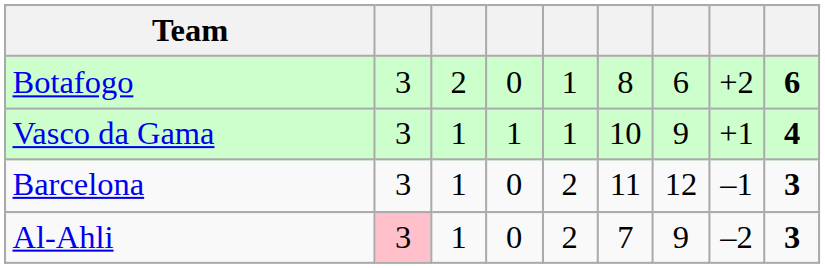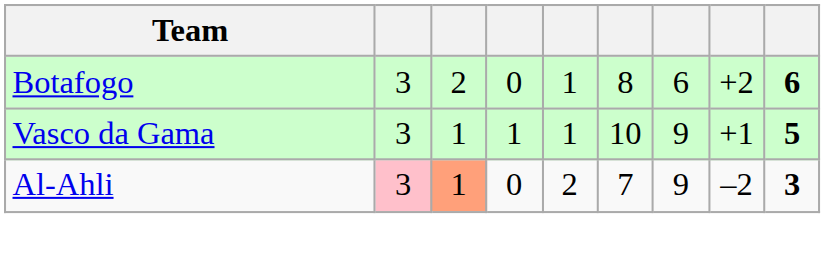Vasco da Gama | column 9: 4 -> 5
- row: Barcelona | 3 | 1 | 0 | 2 | 11 | 12 | –1 | 3
Al-Ahli | column 3: no background -> lightsalmon background
